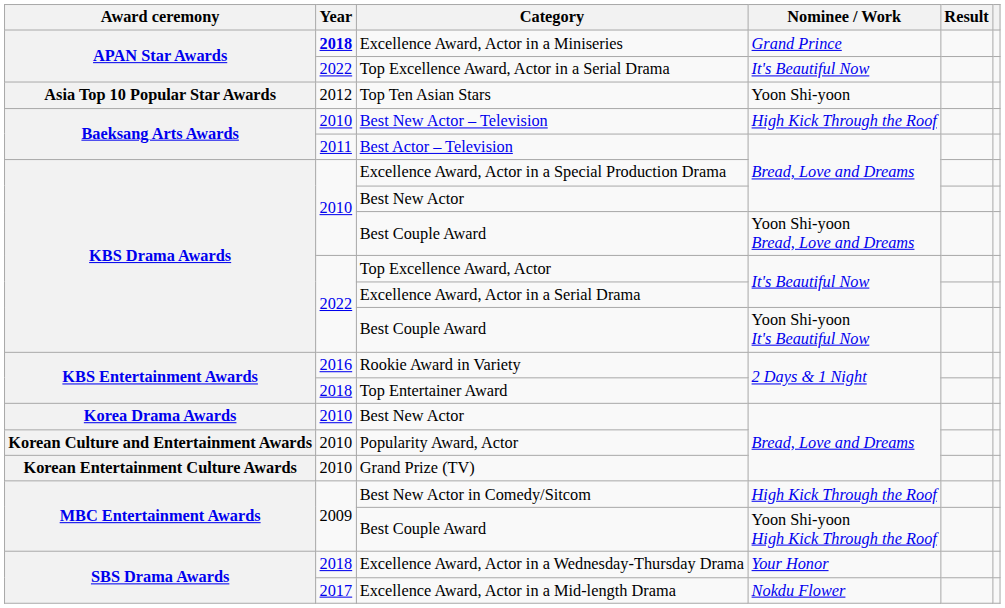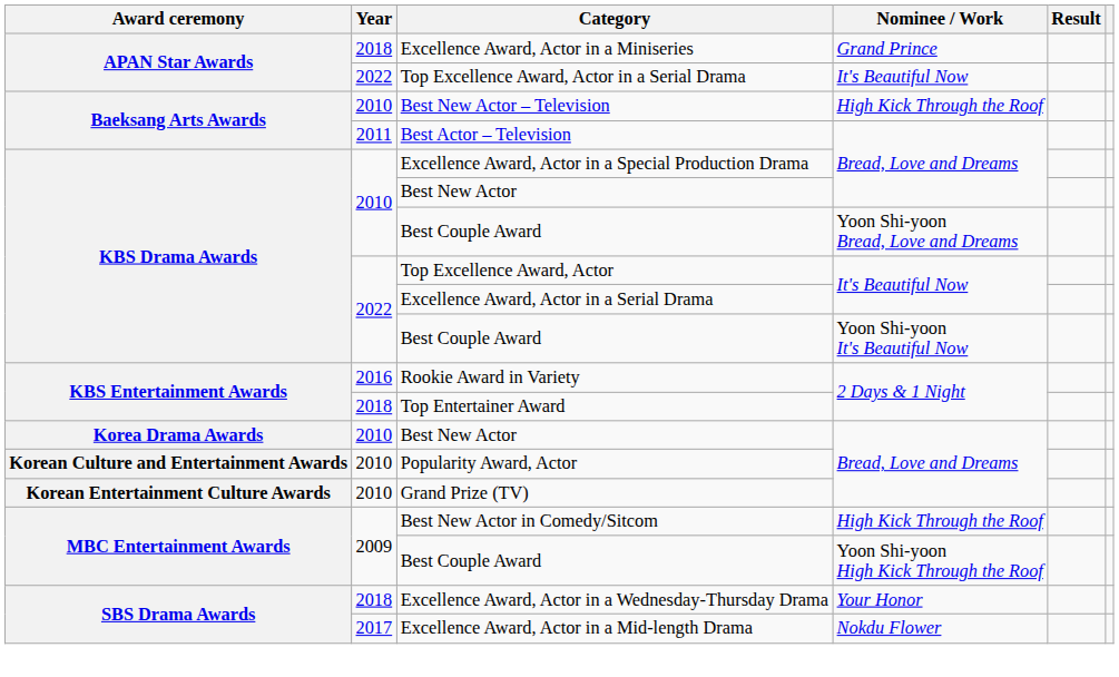Excellence Award, Actor in a Miniseries | Year: bold -> normal
- row: Asia Top 10 Popular Star Awards | 2012 | Top Ten Asian Stars | Yoon Shi-yoon
